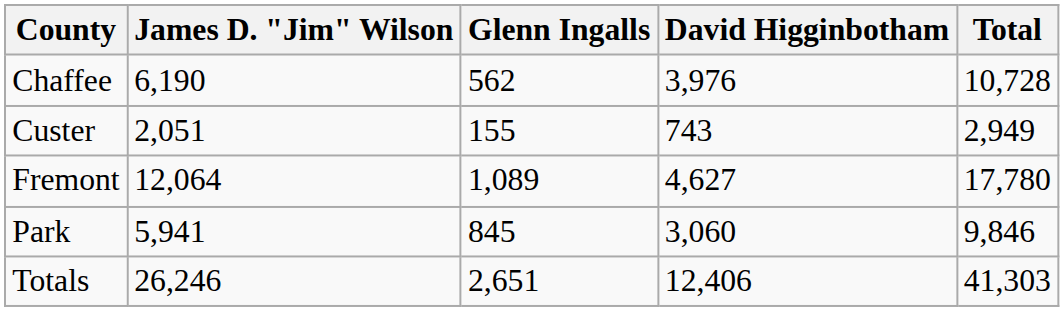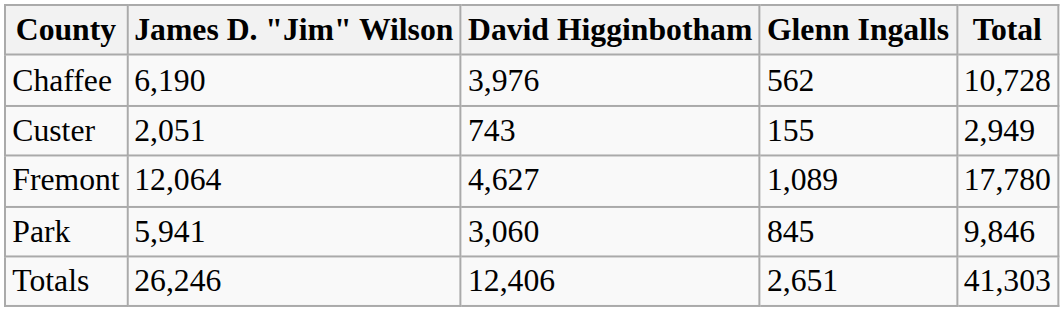columns swapped: David Higginbotham <-> Glenn Ingalls
